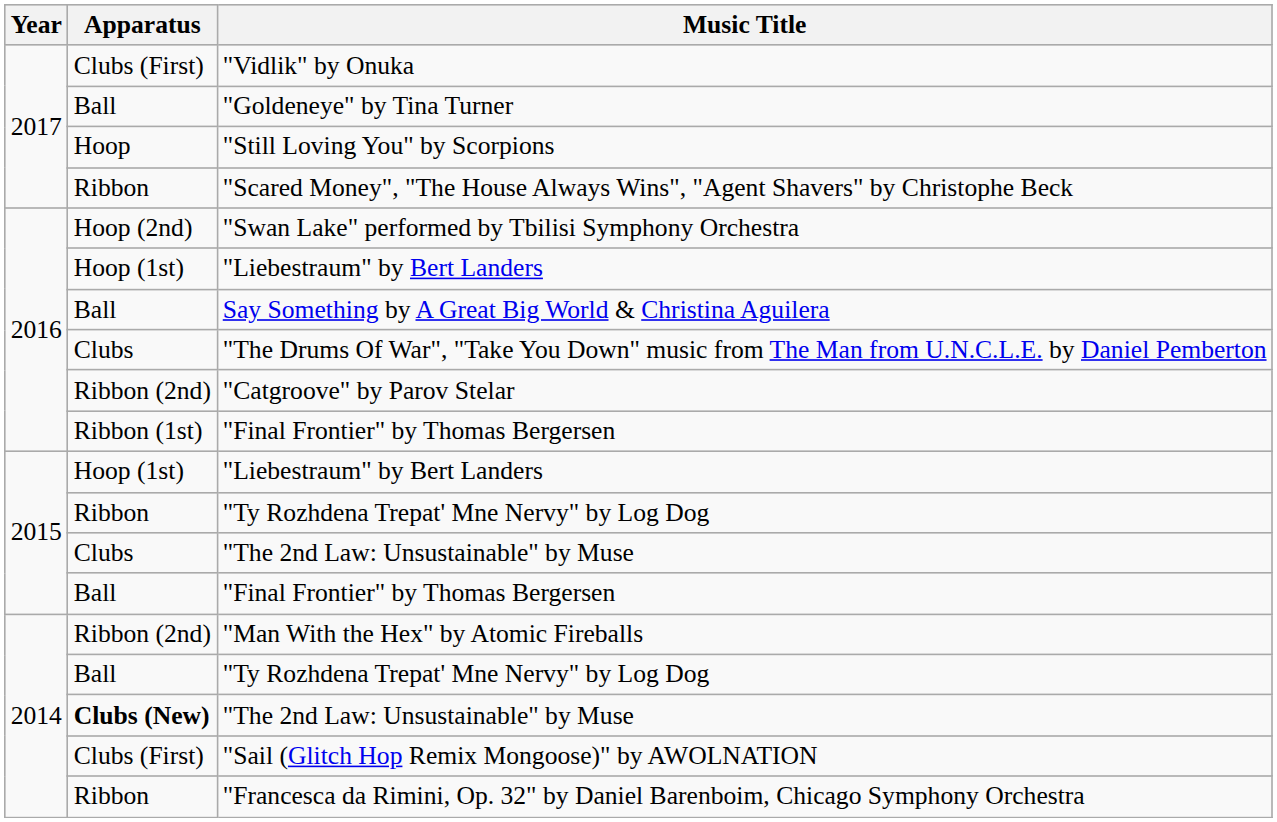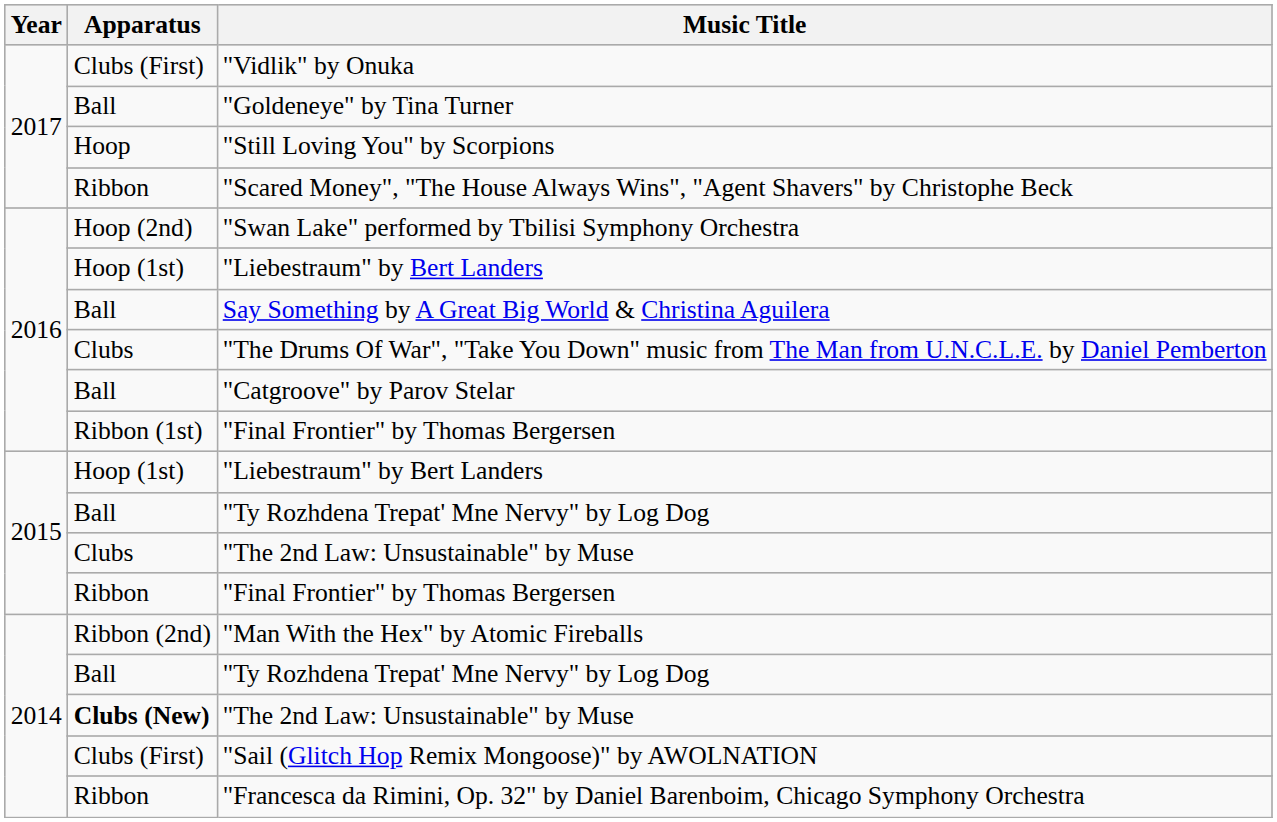"Catgroove" by Parov Stelar | Apparatus: Ribbon (2nd) -> Ball
2015 / "Ty Rozhdena Trepat' Mne Nervy" by Log Dog | Apparatus: Ribbon -> Ball
2015 / "Final Frontier" by Thomas Bergersen | Apparatus: Ball -> Ribbon
